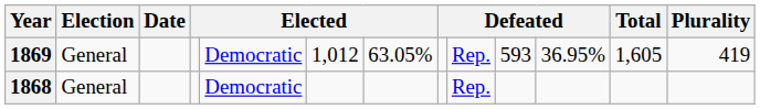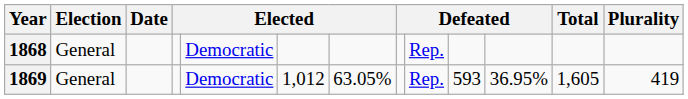rows swapped: 1868 <-> 1869
